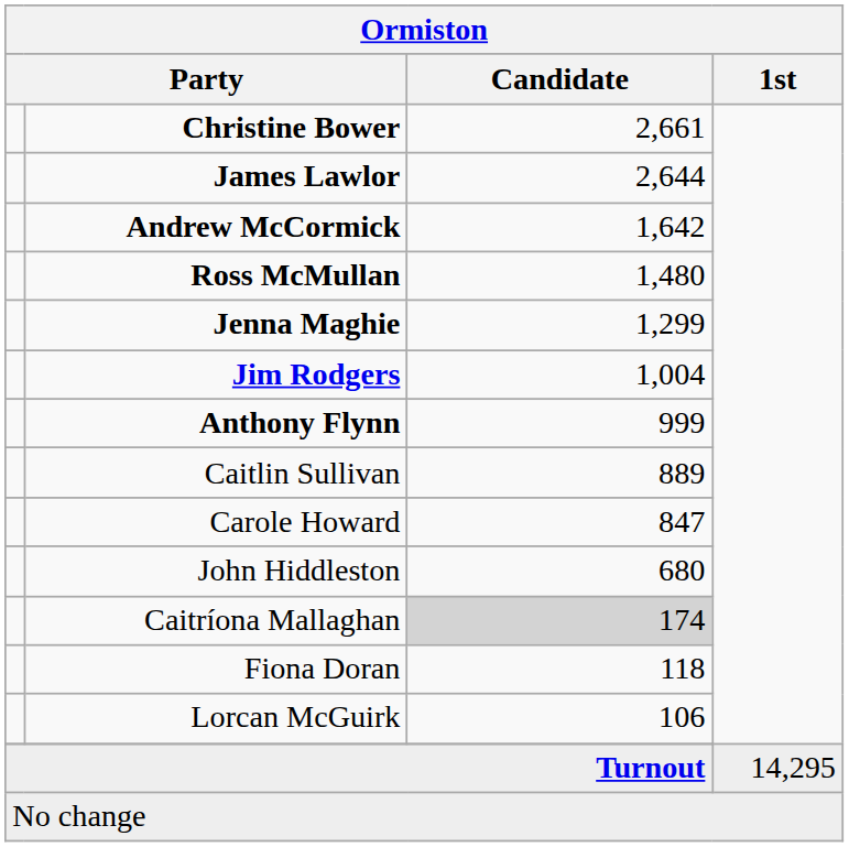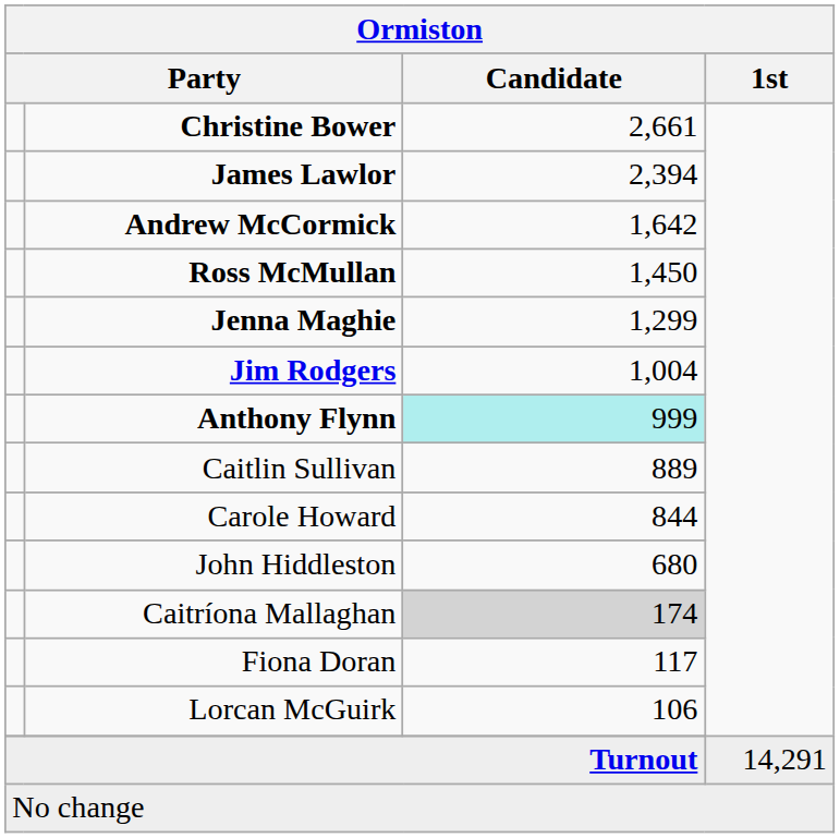James Lawlor | Candidate: 2,644 -> 2,394
Ross McMullan | Candidate: 1,480 -> 1,450
Anthony Flynn | Candidate: no background -> paleturquoise background
Carole Howard | Candidate: 847 -> 844
Fiona Doran | Candidate: 118 -> 117
Turnout | 1st: 14,295 -> 14,291
